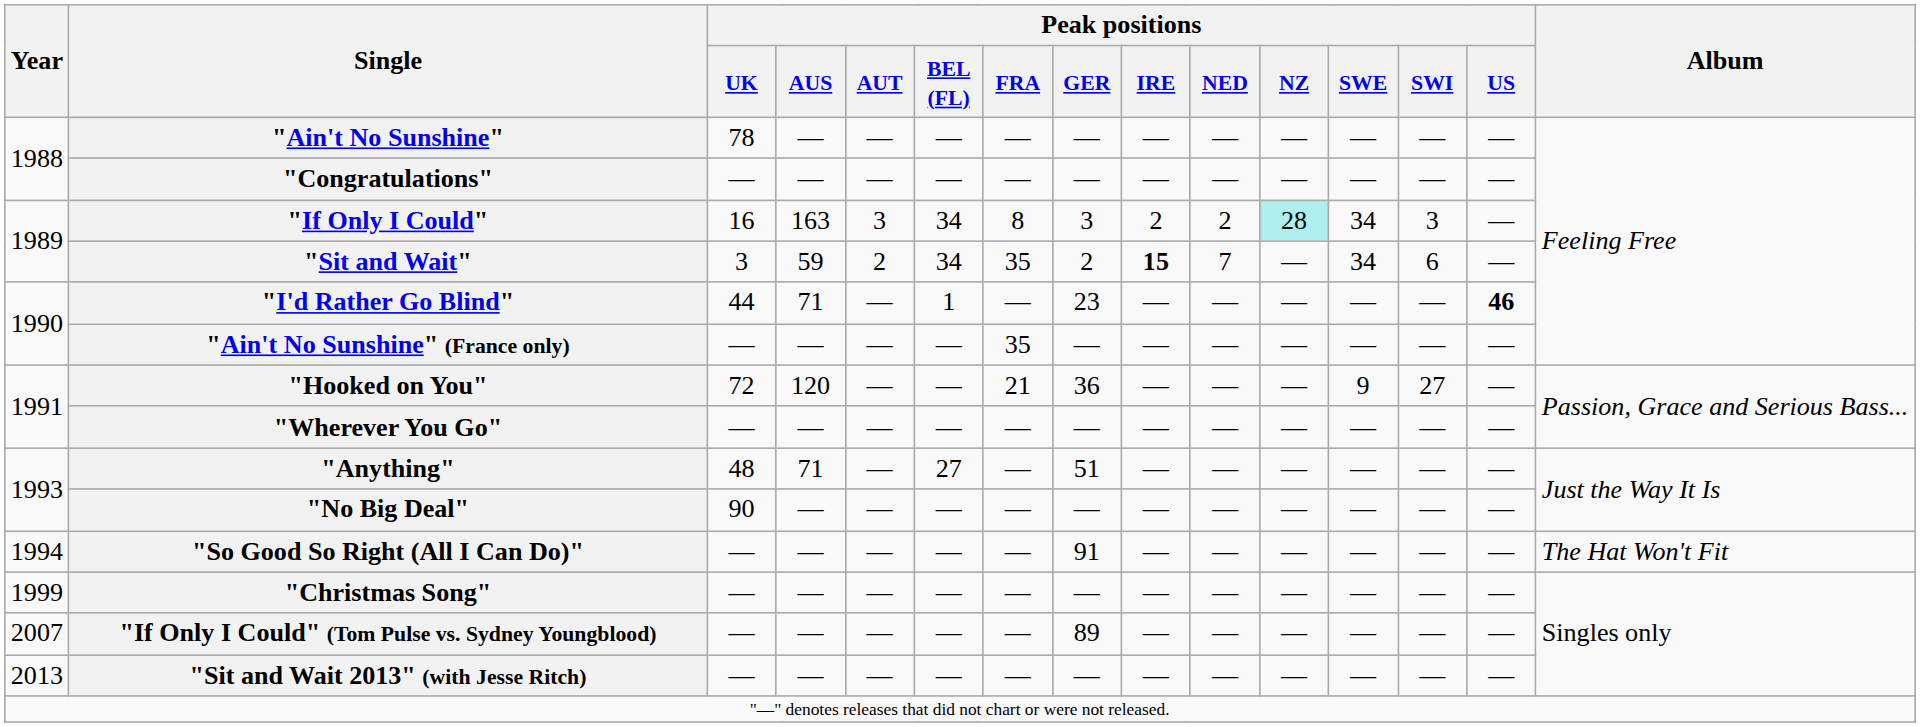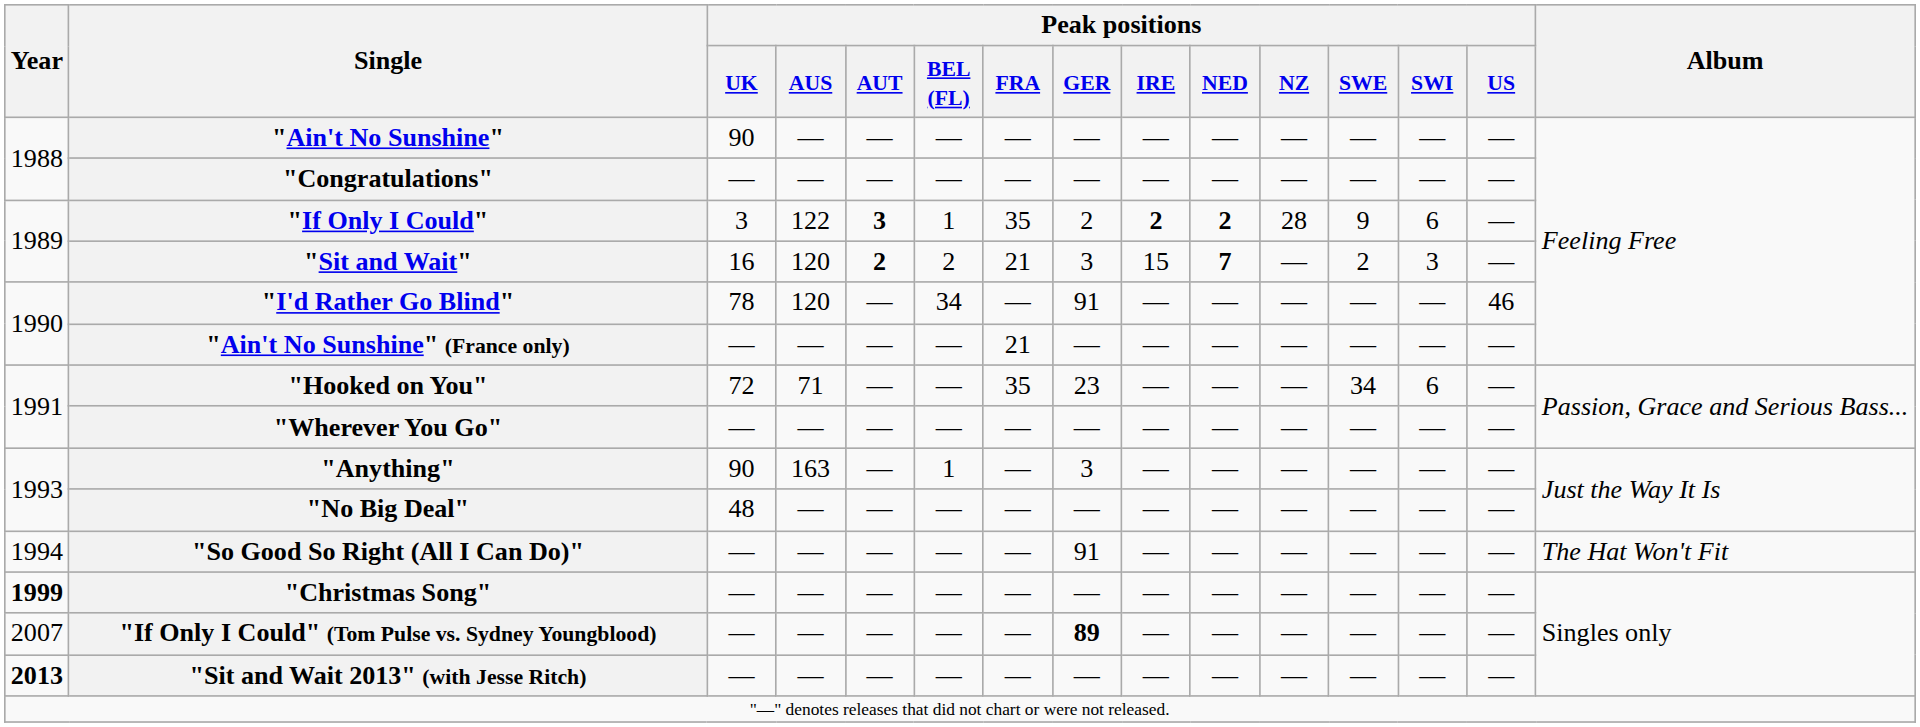"Ain't No Sunshine" | Peak positions / UK: 78 -> 90
"If Only I Could" | Peak positions / UK: 16 -> 3
"If Only I Could" | Peak positions / AUS: 163 -> 122
"If Only I Could" | Peak positions / AUT: normal -> bold
"If Only I Could" | Peak positions / BEL (FL): 34 -> 1
"If Only I Could" | Peak positions / FRA: 8 -> 35
"If Only I Could" | Peak positions / GER: 3 -> 2
"If Only I Could" | Peak positions / IRE: normal -> bold
"If Only I Could" | Peak positions / NED: normal -> bold
"If Only I Could" | Peak positions / NZ: paleturquoise background -> no background
"If Only I Could" | Peak positions / SWE: 34 -> 9
"If Only I Could" | Peak positions / SWI: 3 -> 6
"Sit and Wait" | Peak positions / UK: 3 -> 16
"Sit and Wait" | Peak positions / AUS: 59 -> 120
"Sit and Wait" | Peak positions / AUT: normal -> bold
"Sit and Wait" | Peak positions / BEL (FL): 34 -> 2
"Sit and Wait" | Peak positions / FRA: 35 -> 21
"Sit and Wait" | Peak positions / GER: 2 -> 3
"Sit and Wait" | Peak positions / IRE: bold -> normal
"Sit and Wait" | Peak positions / NED: normal -> bold
"Sit and Wait" | Peak positions / SWE: 34 -> 2
"Sit and Wait" | Peak positions / SWI: 6 -> 3
"I'd Rather Go Blind" | Peak positions / UK: 44 -> 78
"I'd Rather Go Blind" | Peak positions / AUS: 71 -> 120
"I'd Rather Go Blind" | Peak positions / BEL (FL): 1 -> 34
"I'd Rather Go Blind" | Peak positions / GER: 23 -> 91
"I'd Rather Go Blind" | Peak positions / US: bold -> normal
"Ain't No Sunshine" (France only) | Peak positions / FRA: 35 -> 21
"Hooked on You" | Peak positions / AUS: 120 -> 71
"Hooked on You" | Peak positions / FRA: 21 -> 35
"Hooked on You" | Peak positions / GER: 36 -> 23
"Hooked on You" | Peak positions / SWE: 9 -> 34
"Hooked on You" | Peak positions / SWI: 27 -> 6
"Anything" | Peak positions / UK: 48 -> 90
"Anything" | Peak positions / AUS: 71 -> 163
"Anything" | Peak positions / BEL (FL): 27 -> 1
"Anything" | Peak positions / GER: 51 -> 3
"No Big Deal" | Peak positions / UK: 90 -> 48
"Christmas Song" | Year: normal -> bold
"If Only I Could" (Tom Pulse vs. Sydney Youngblood) | Peak positions / GER: normal -> bold
"Sit and Wait 2013" (with Jesse Ritch) | Year: normal -> bold
